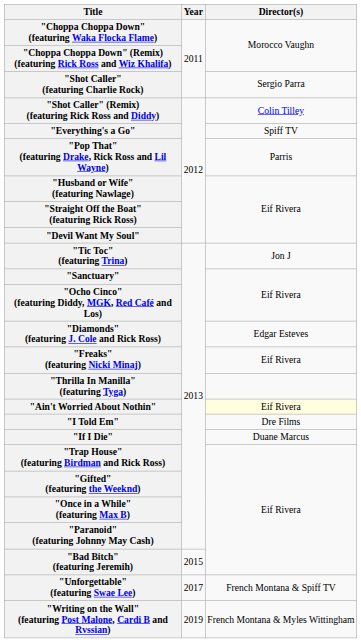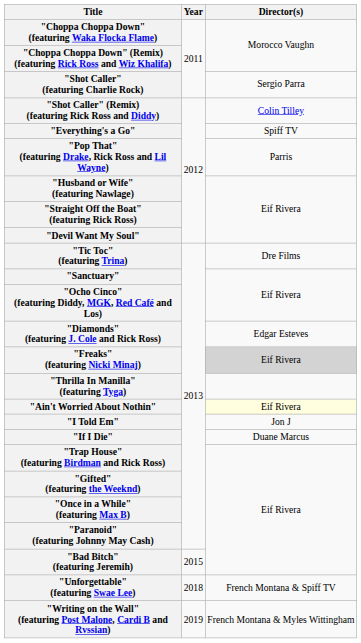"Tic Toc" (featuring Trina) | Director(s): Jon J -> Dre Films
"Freaks" (featuring Nicki Minaj) | Director(s): no background -> lightgrey background
"I Told Em" | Director(s): Dre Films -> Jon J
"Unforgettable" (featuring Swae Lee) | Year: 2017 -> 2018
